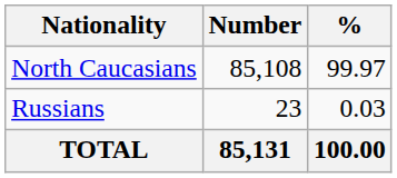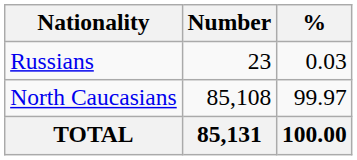rows swapped: North Caucasians <-> Russians
